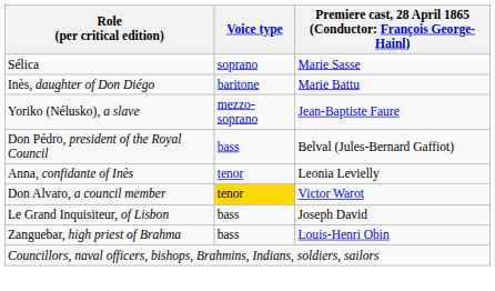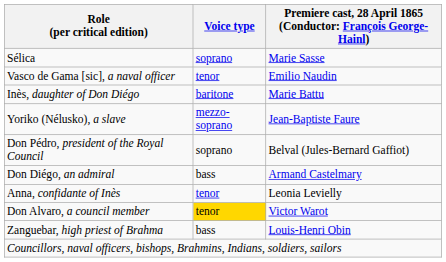+ row: Vasco de Gama [sic], a naval officer | tenor | Emilio Naudin
Don Pédro, president of the Royal Council | Voice type: bass -> soprano
+ row: Don Diégo, an admiral | bass | Armand Castelmary
- row: Le Grand Inquisiteur, of Lisbon | bass | Joseph David
